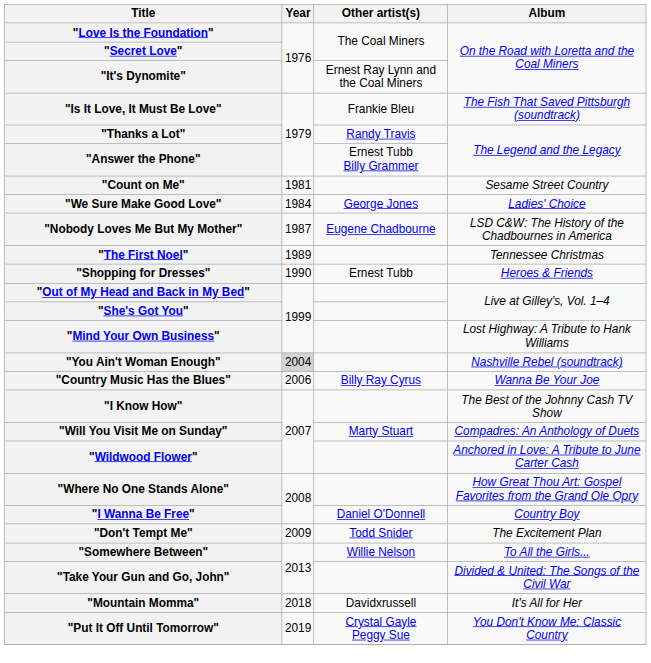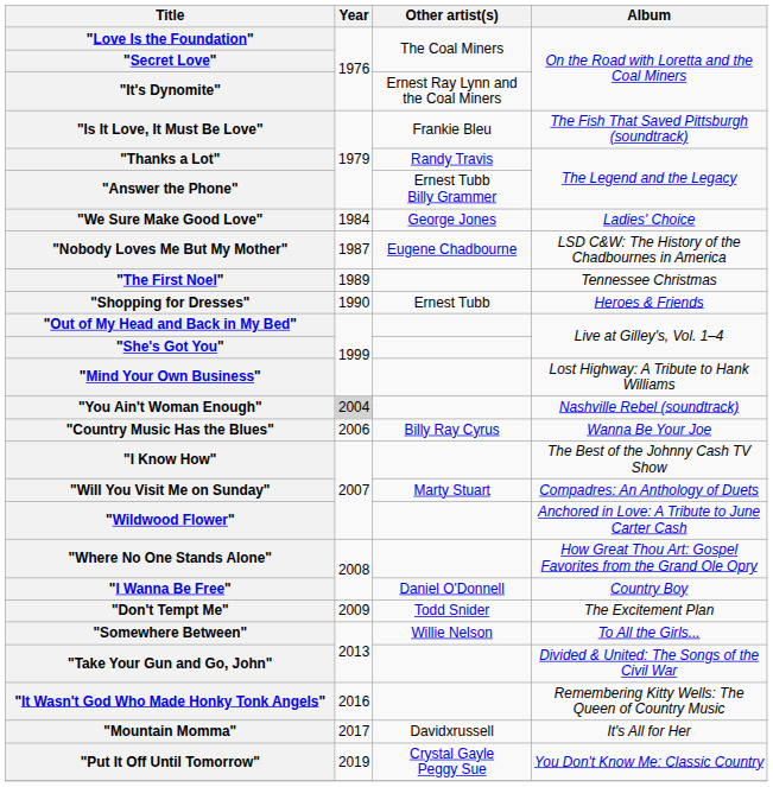- row: "Count on Me" | 1981 | Sesame Street Country
+ row: "It Wasn't God Who Made Honky Tonk Angels" | 2016 | Remembering Kitty Wells: The Queen of Country Music
"Mountain Momma" | Year: 2018 -> 2017
